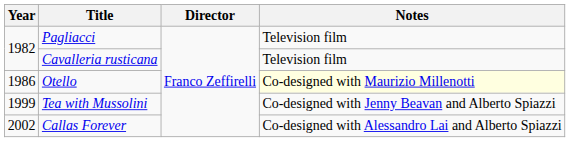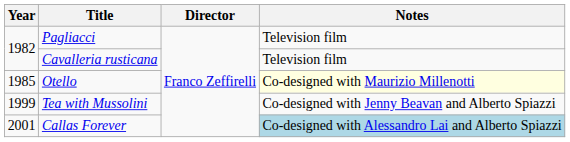Otello | Year: 1986 -> 1985
Callas Forever | Year: 2002 -> 2001
Callas Forever | Notes: no background -> lightblue background
